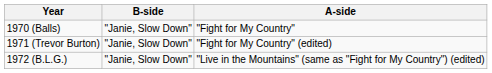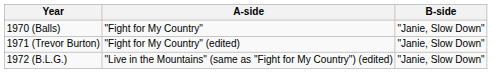columns swapped: A-side <-> B-side
